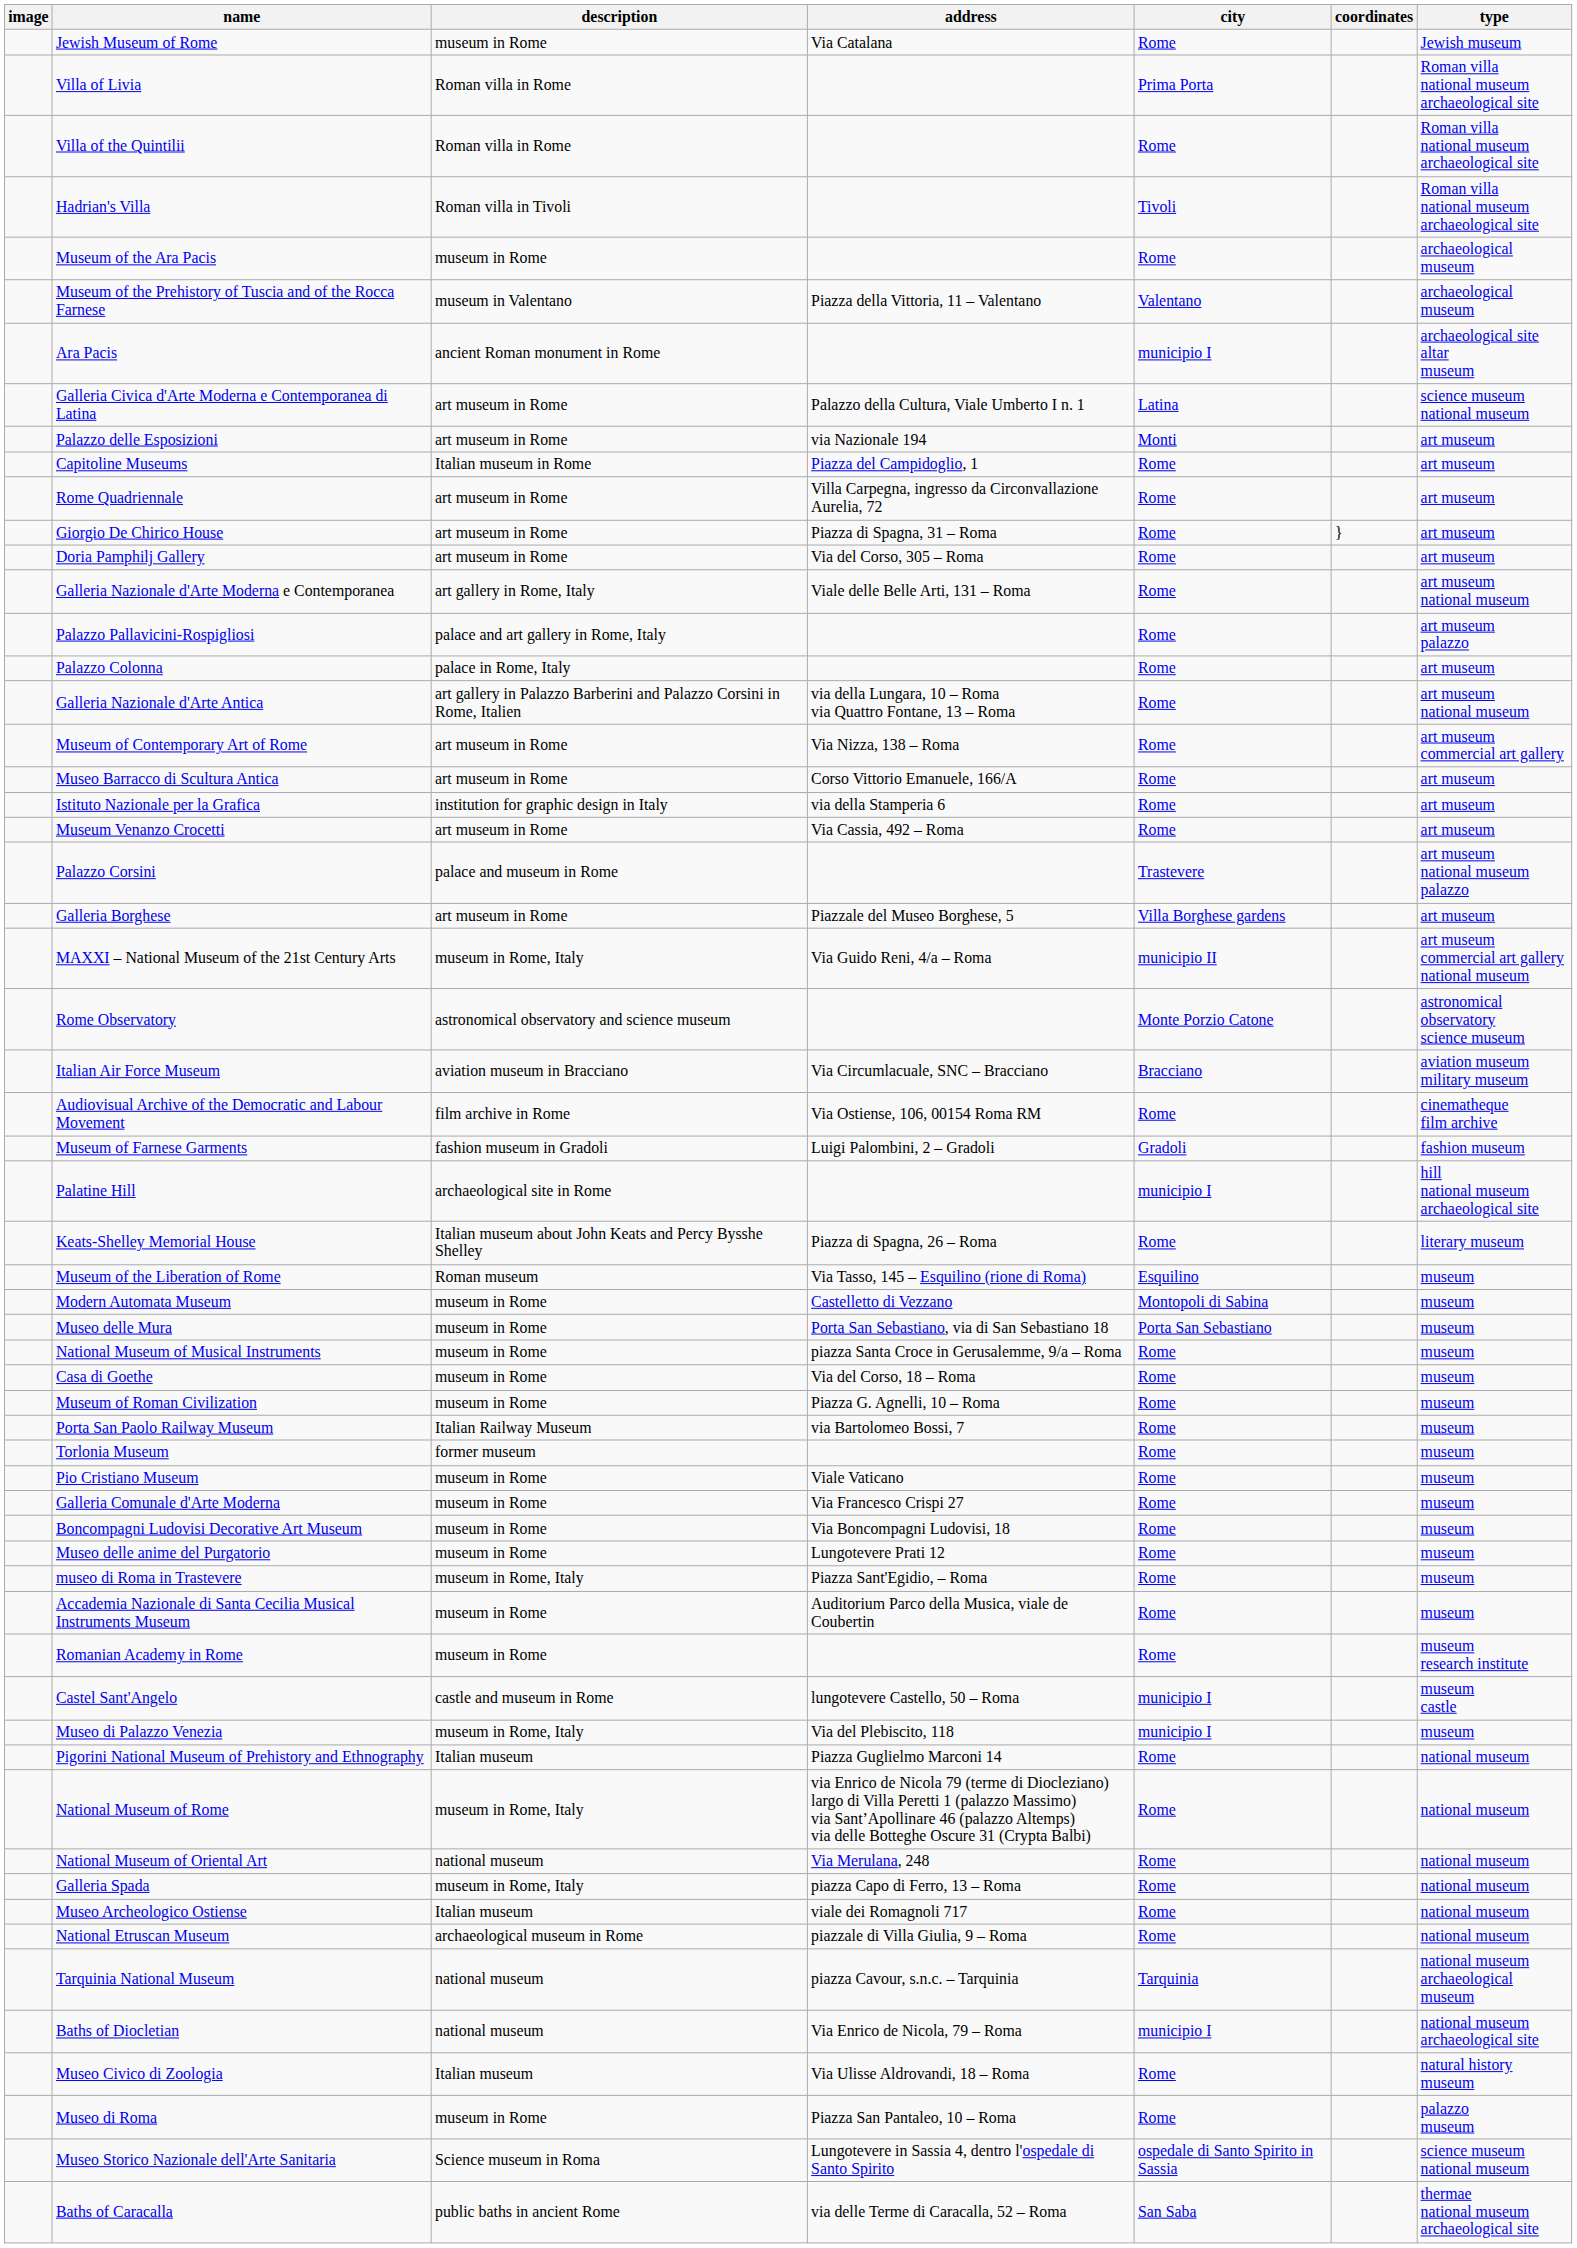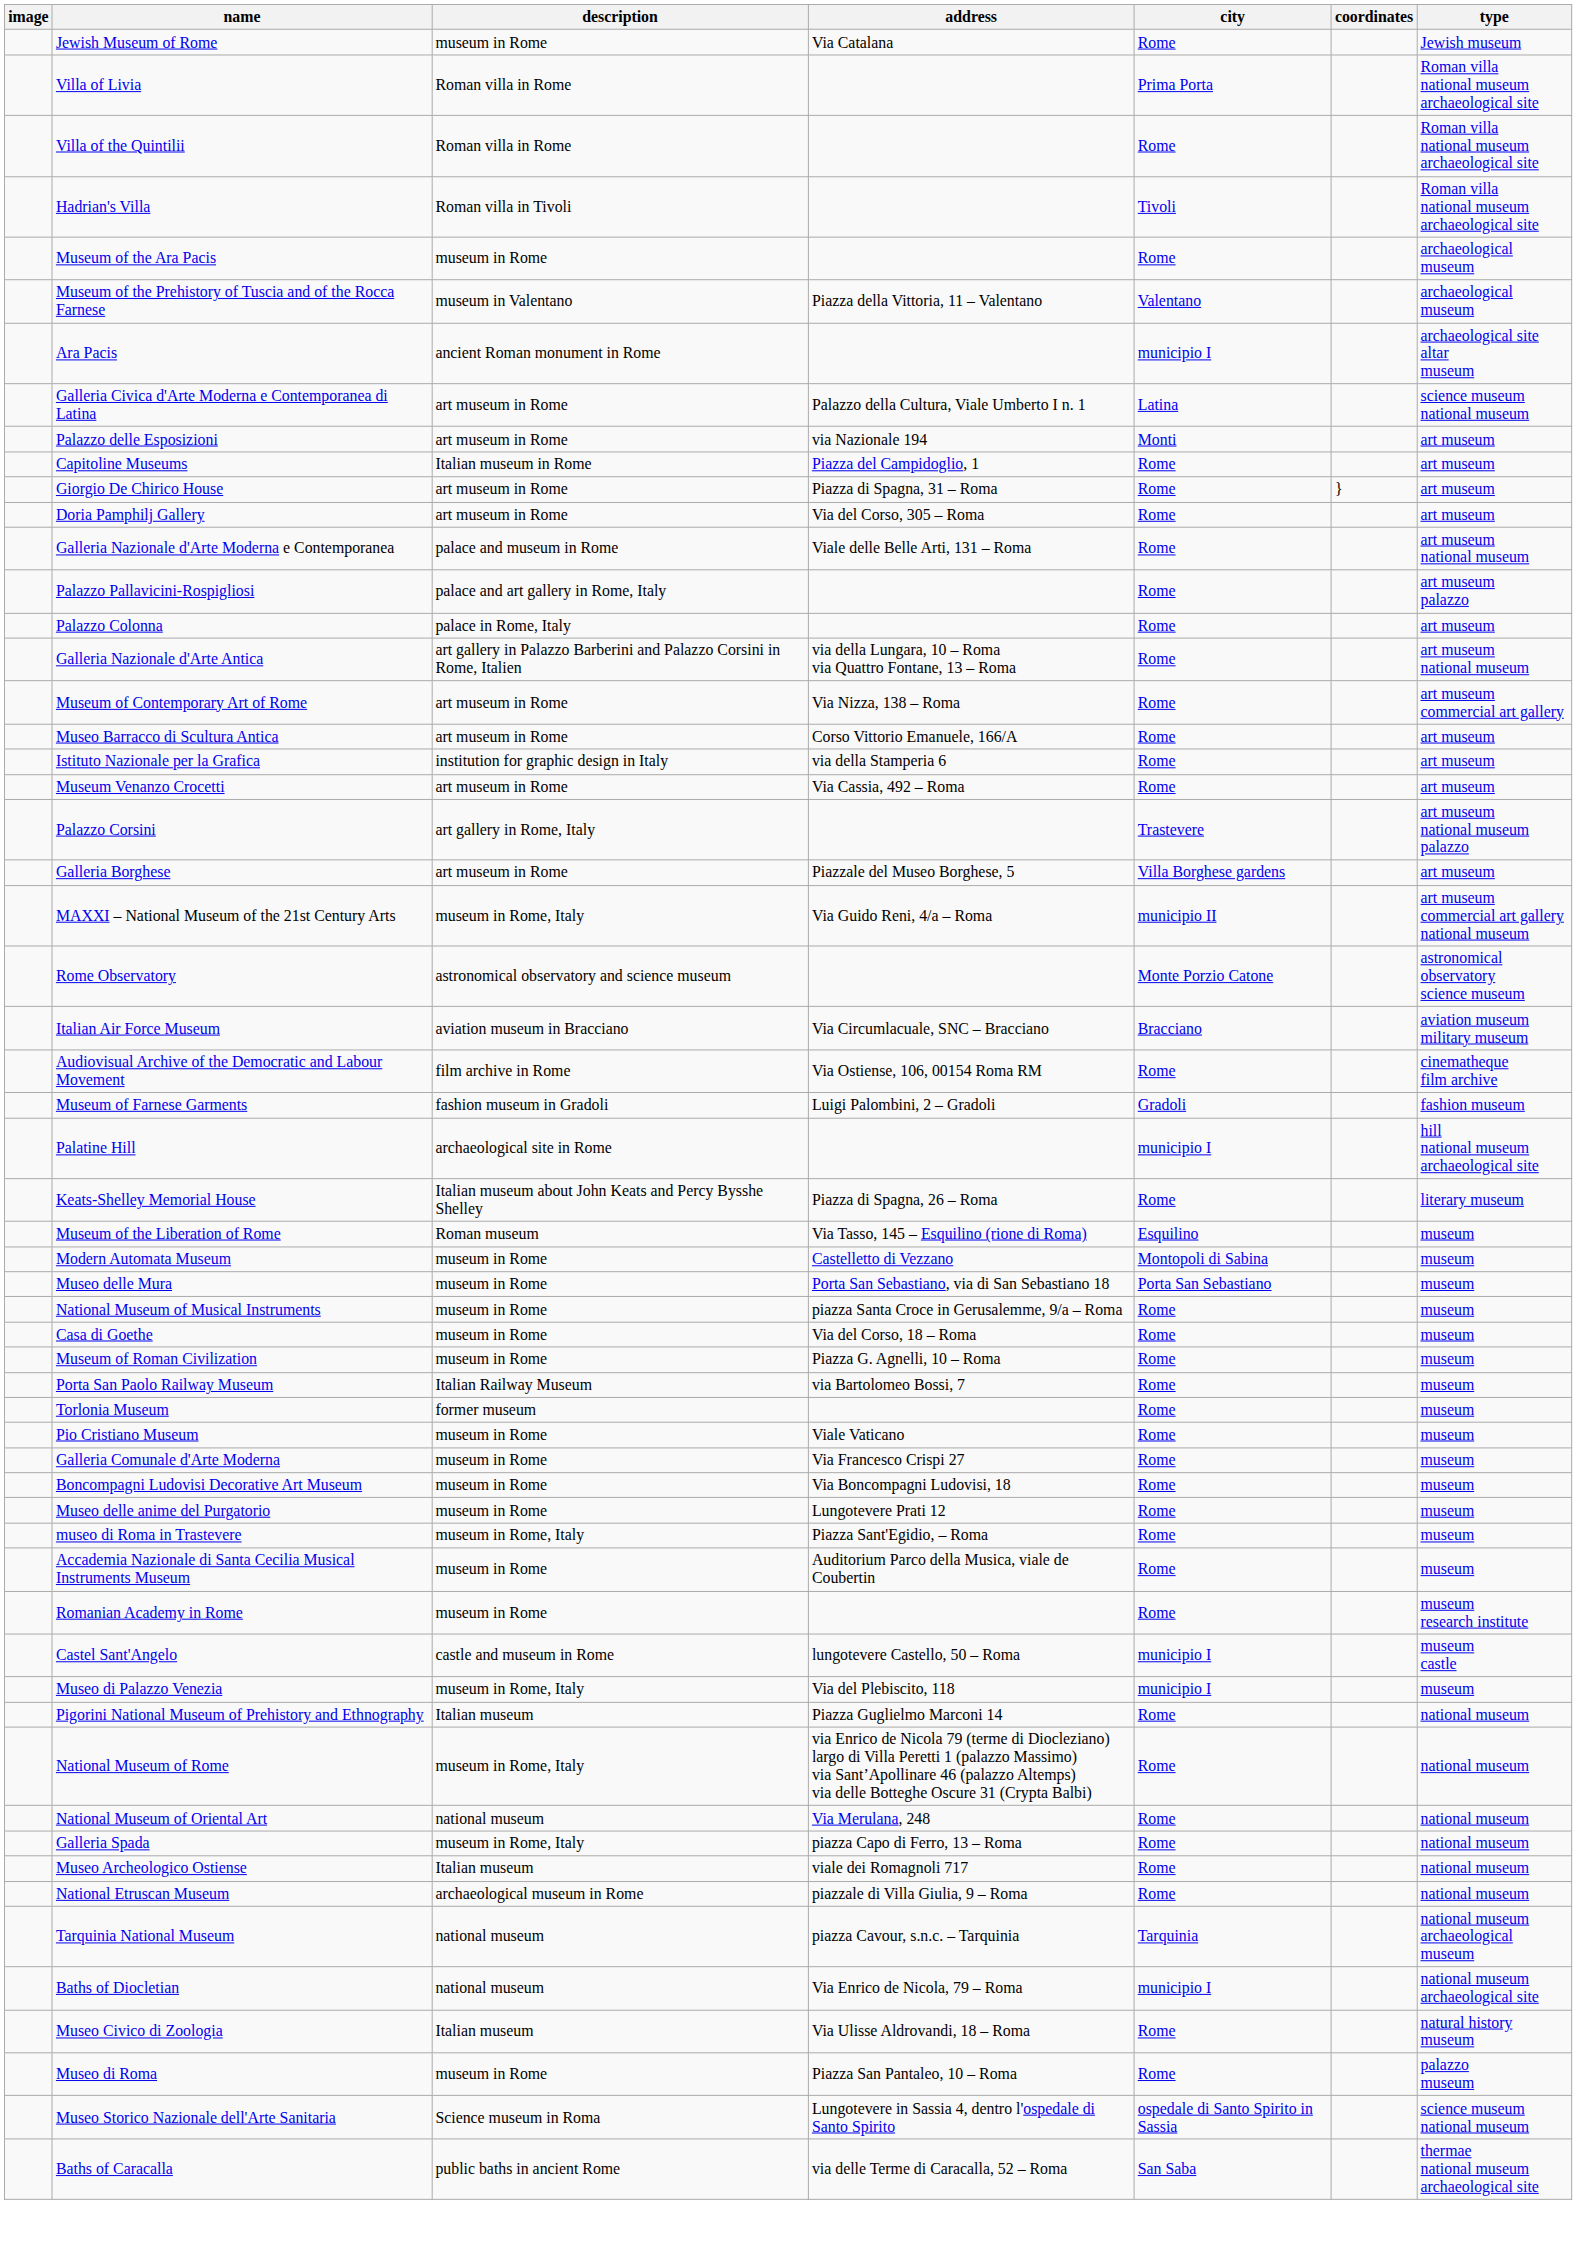- row: Rome Quadriennale | art museum in Rome | Villa Carpegna, ingresso da Circonvallazione Aurelia, 72 | Rome | art museum
Galleria Nazionale d'Arte Moderna e Contemporanea | description: art gallery in Rome, Italy -> palace and museum in Rome
Palazzo Corsini | description: palace and museum in Rome -> art gallery in Rome, Italy
